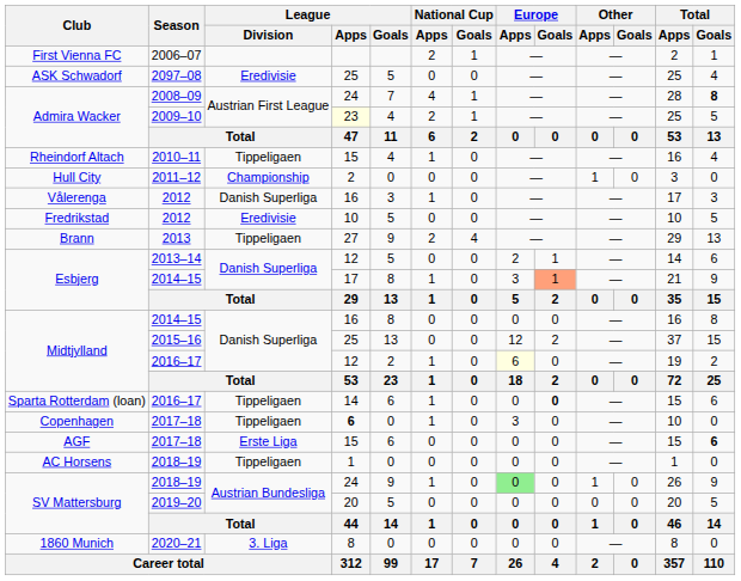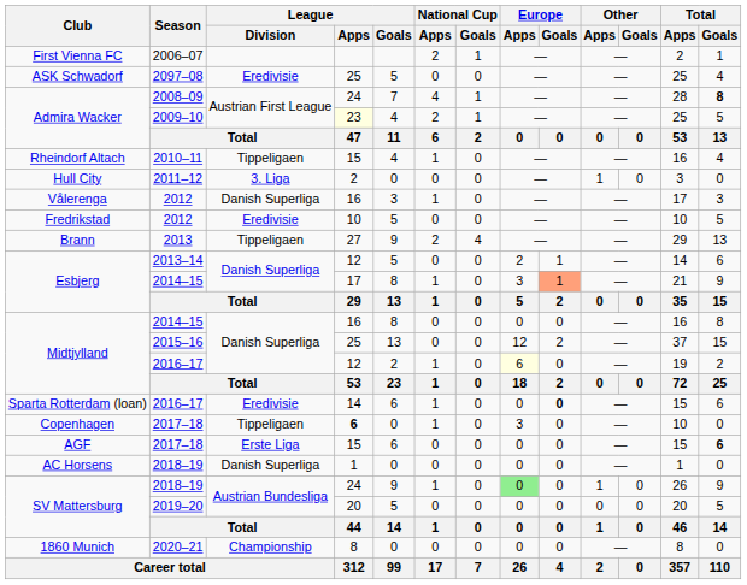Hull City | League / Division: Championship -> 3. Liga
Sparta Rotterdam (loan) | League / Division: Tippeligaen -> Eredivisie
AC Horsens | League / Division: Tippeligaen -> Danish Superliga
1860 Munich | League / Division: 3. Liga -> Championship
